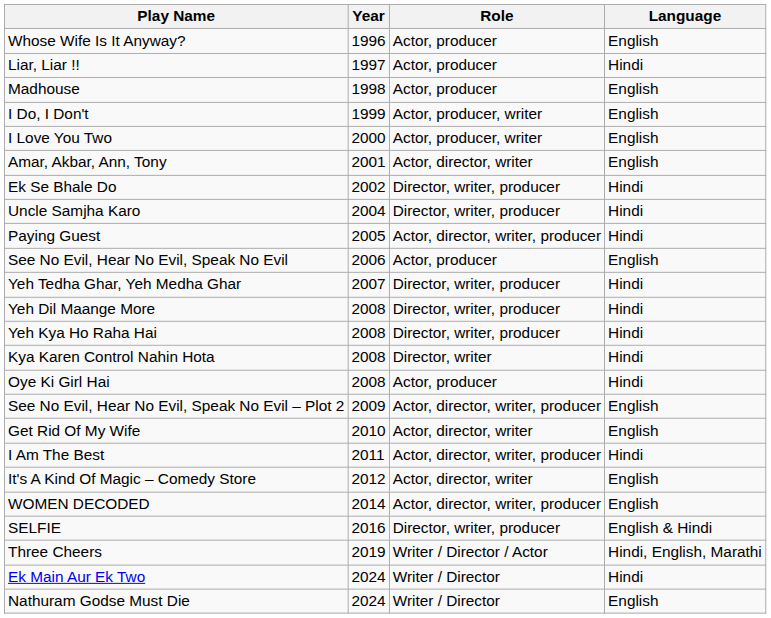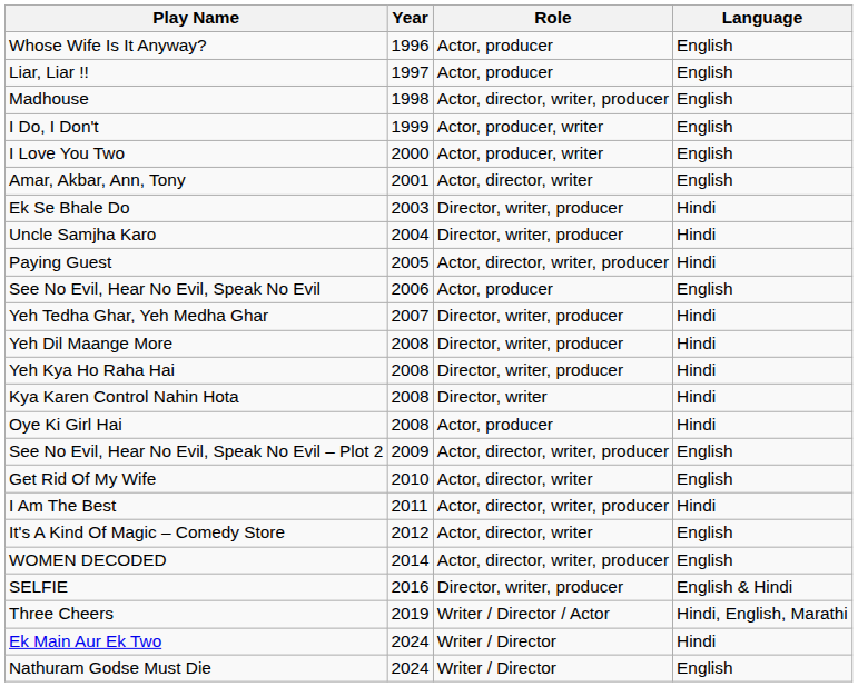Liar, Liar !! | Language: Hindi -> English
Madhouse | Role: Actor, producer -> Actor, director, writer, producer
Ek Se Bhale Do | Year: 2002 -> 2003
